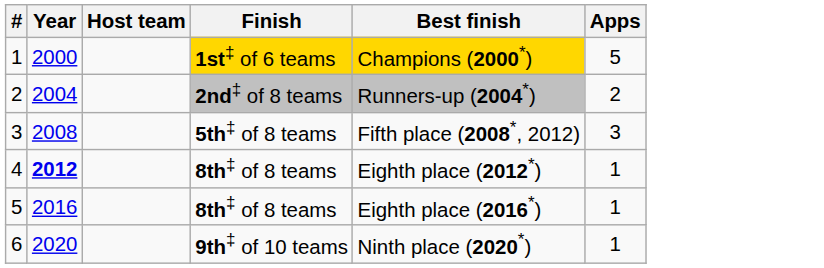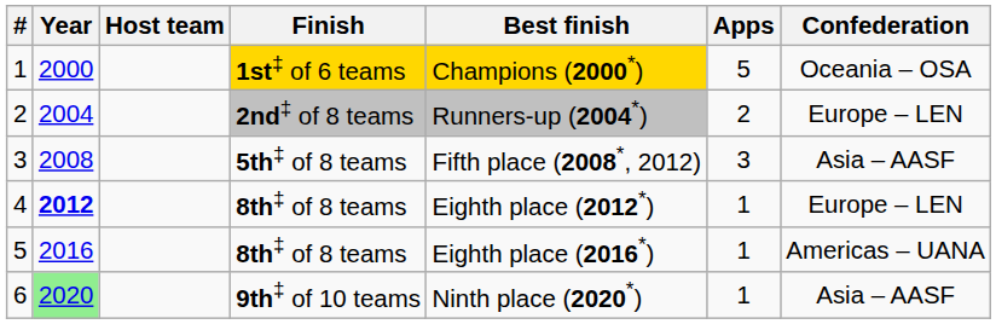+ column: Confederation | Oceania – OSA | Europe – LEN | Asia – AASF | Europe – LEN | Americas – UANA | Asia – AASF
6 | Year: no background -> lightgreen background
